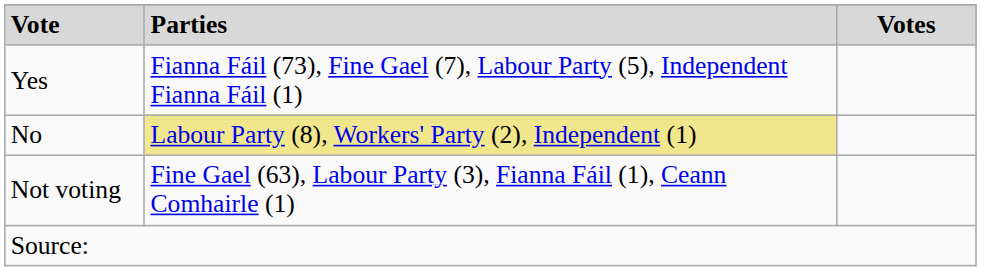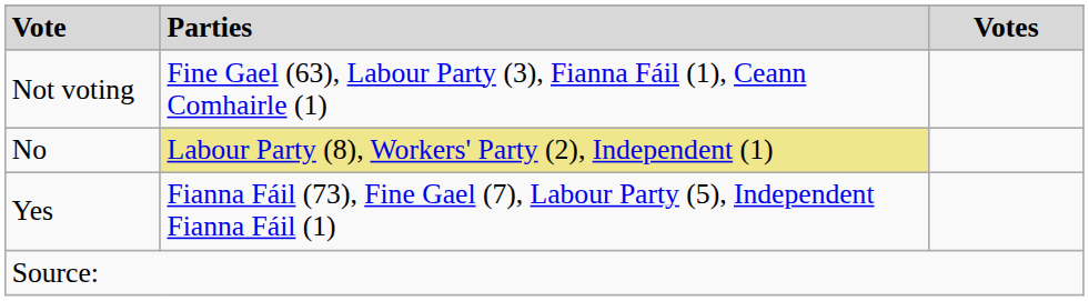rows swapped: Yes <-> Not voting
